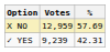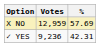✓ YES | Votes: 9,239 -> 9,236
